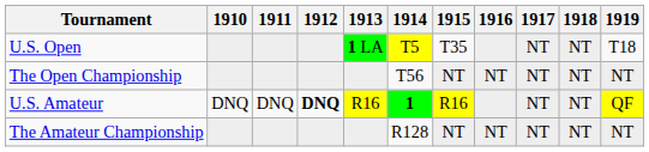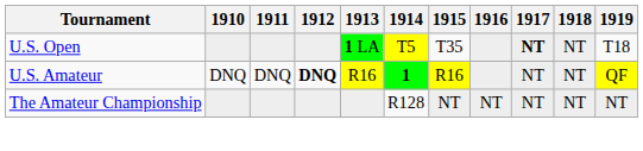U.S. Open | 1917: normal -> bold
- row: The Open Championship | T56 | NT | NT | NT | NT | NT
